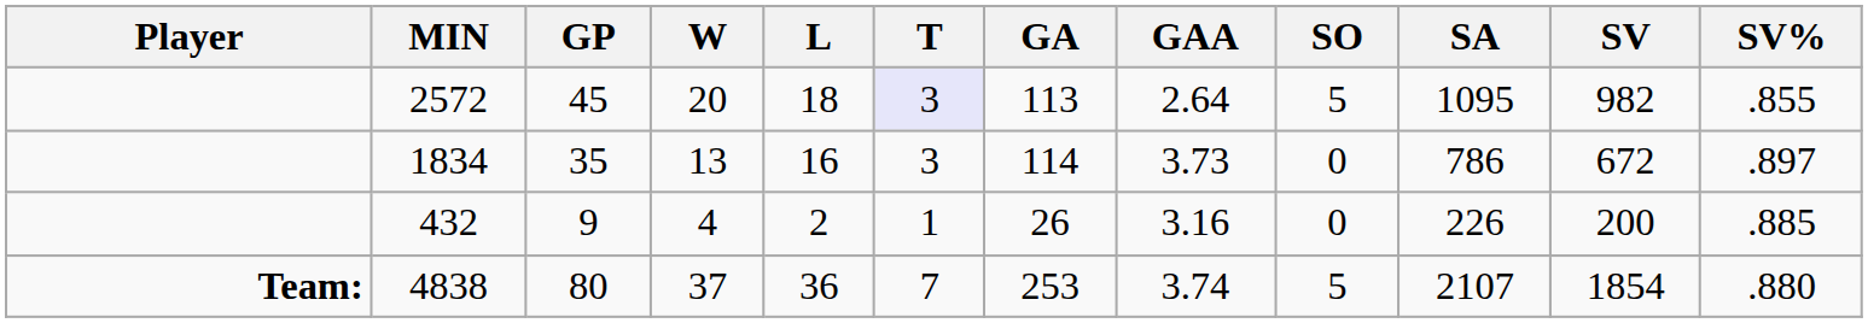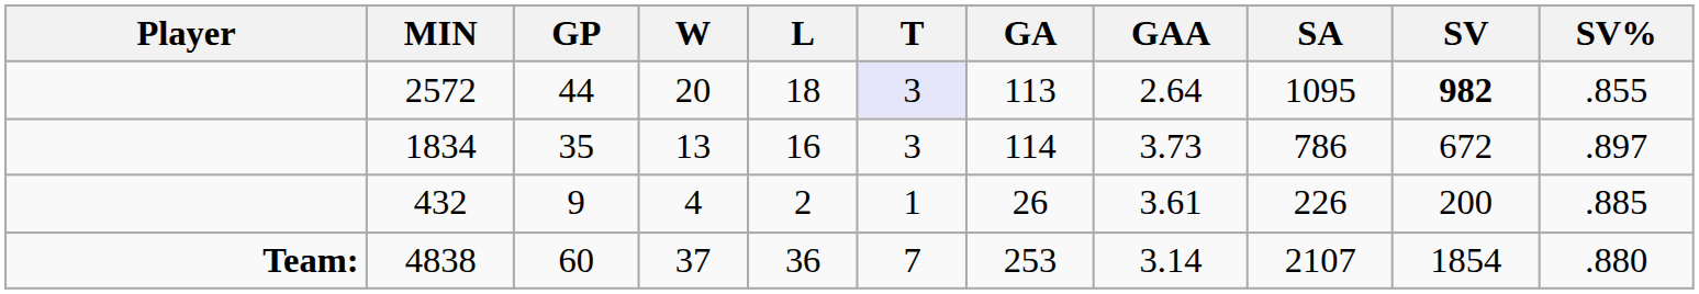- column: SO | 5 | 0 | 0 | 5
2572 | GP: 45 -> 44
2572 | SV: normal -> bold
432 | GAA: 3.16 -> 3.61
4838 | GP: 80 -> 60
4838 | GAA: 3.74 -> 3.14
